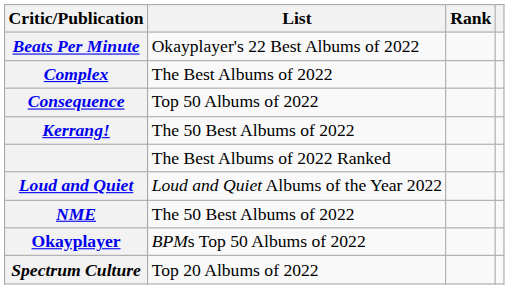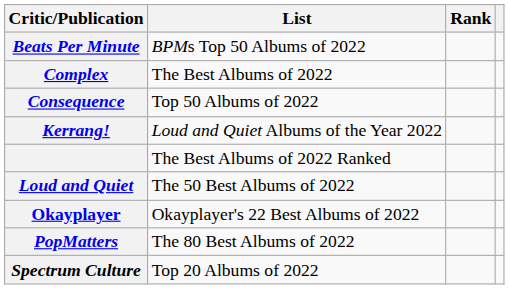Beats Per Minute | List: Okayplayer's 22 Best Albums of 2022 -> BPMs Top 50 Albums of 2022
Kerrang! | List: The 50 Best Albums of 2022 -> Loud and Quiet Albums of the Year 2022
Loud and Quiet | List: Loud and Quiet Albums of the Year 2022 -> The 50 Best Albums of 2022
- row: NME | The 50 Best Albums of 2022
Okayplayer | List: BPMs Top 50 Albums of 2022 -> Okayplayer's 22 Best Albums of 2022
+ row: PopMatters | The 80 Best Albums of 2022
